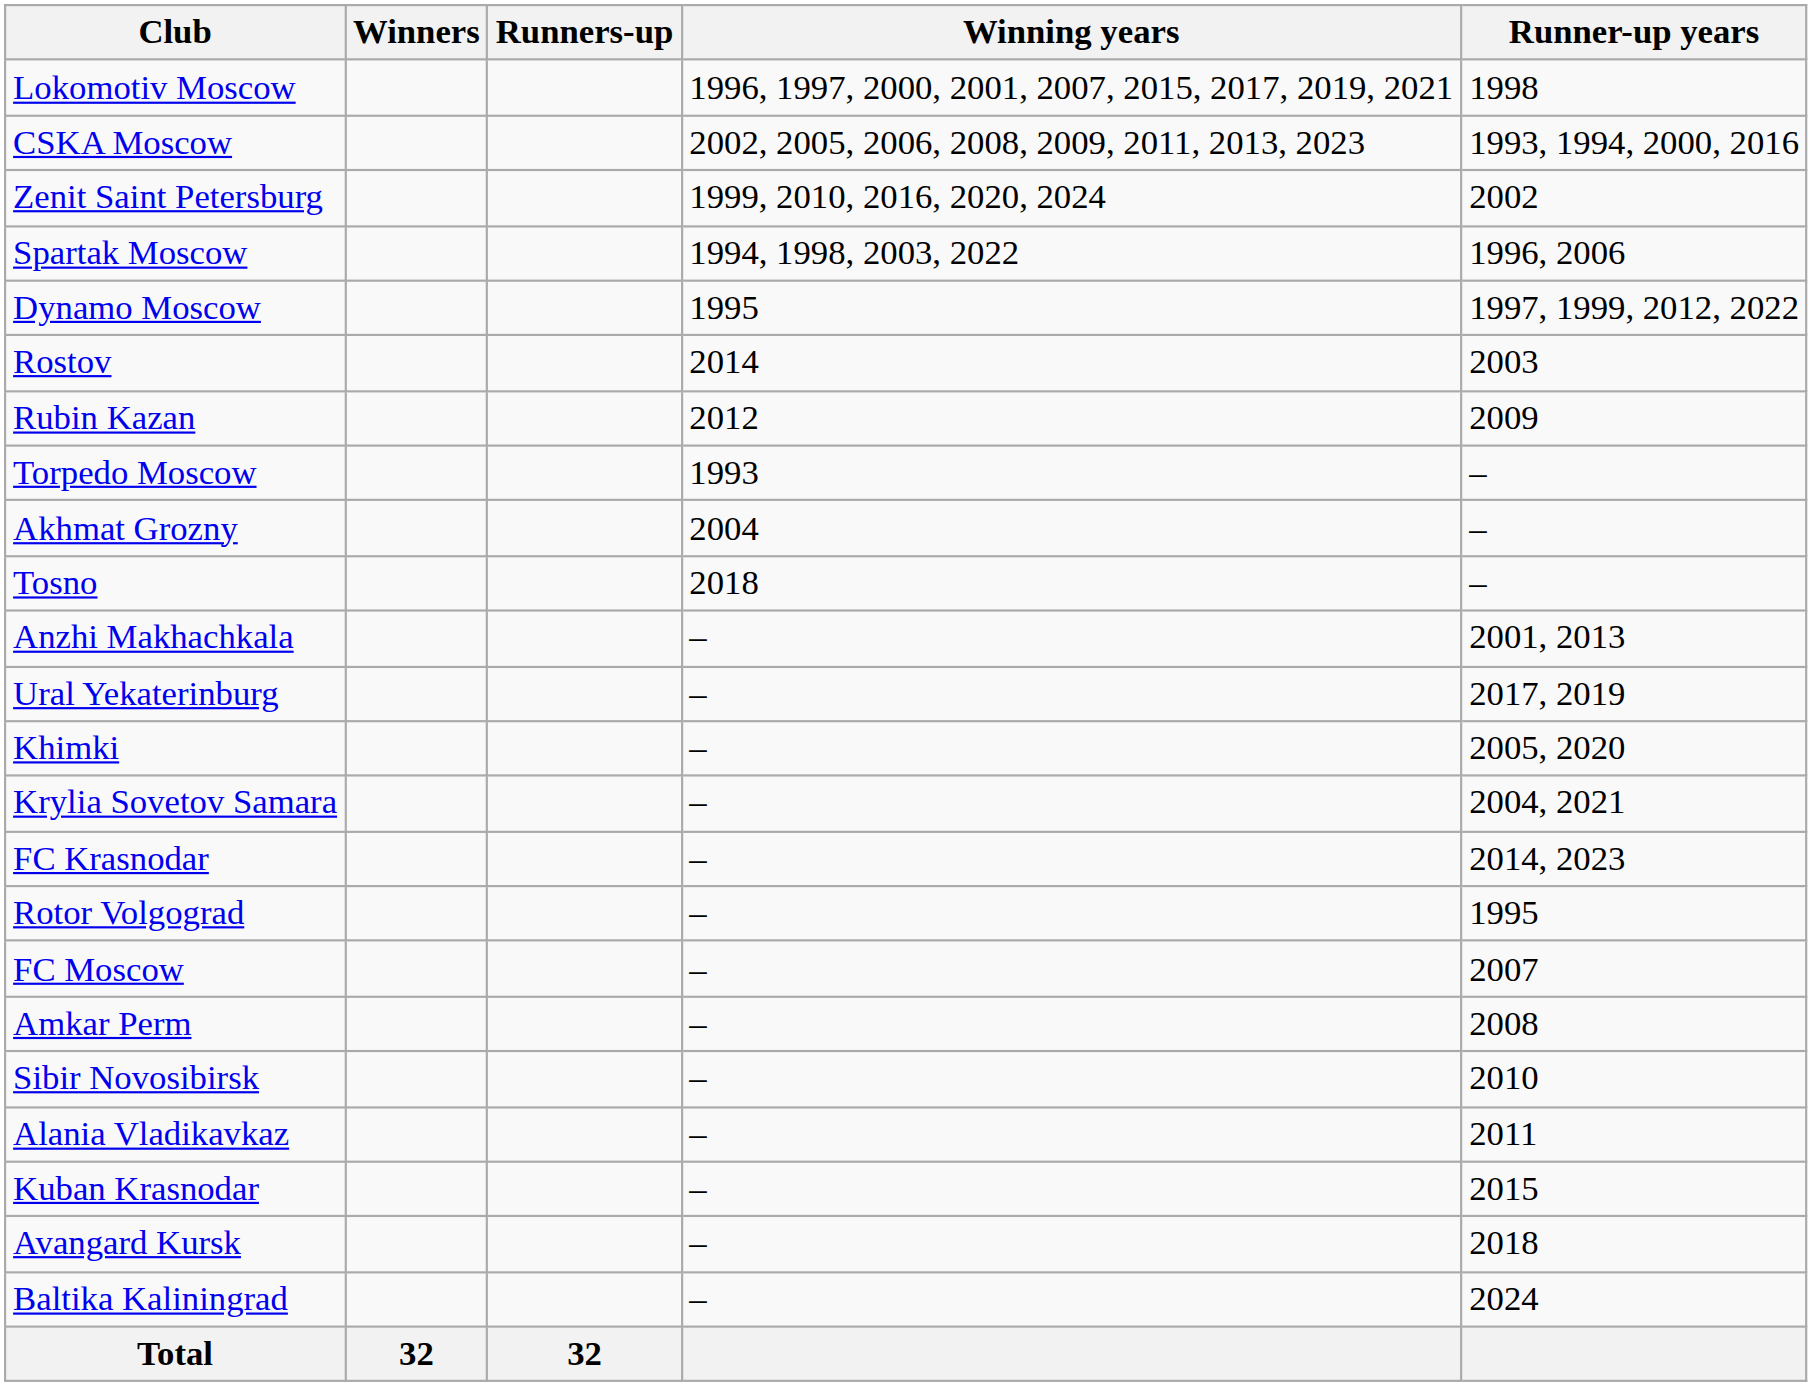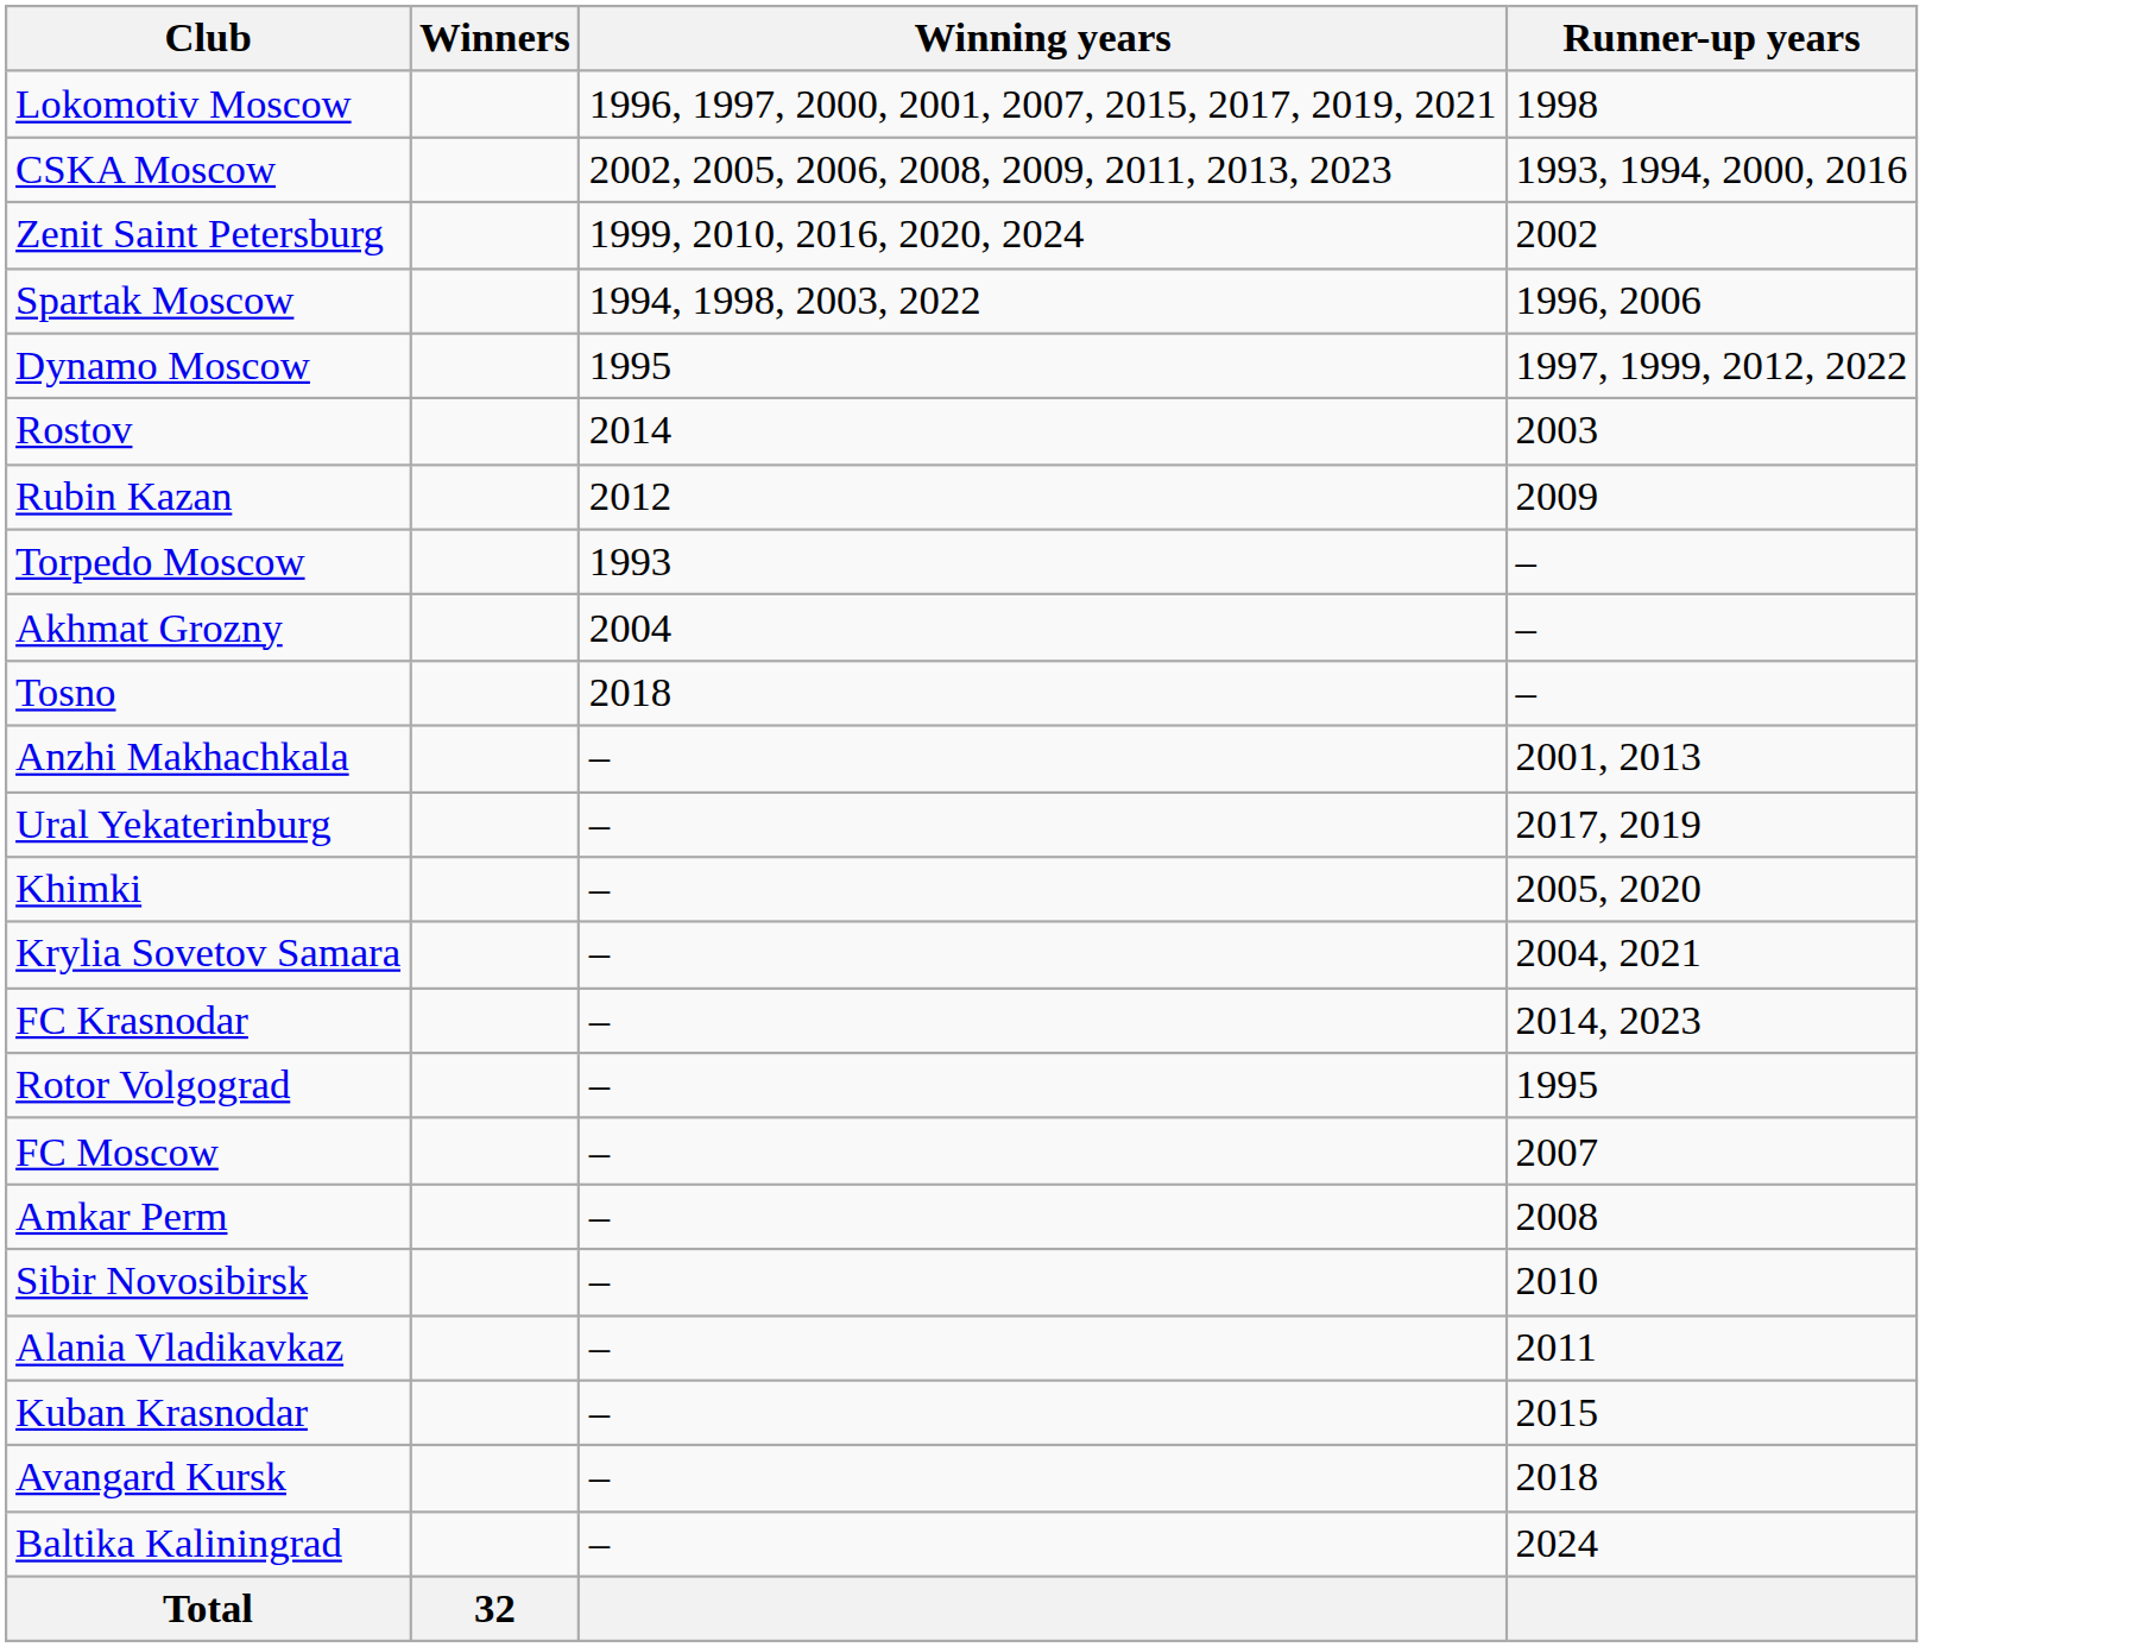- column: Runners-up | 32
